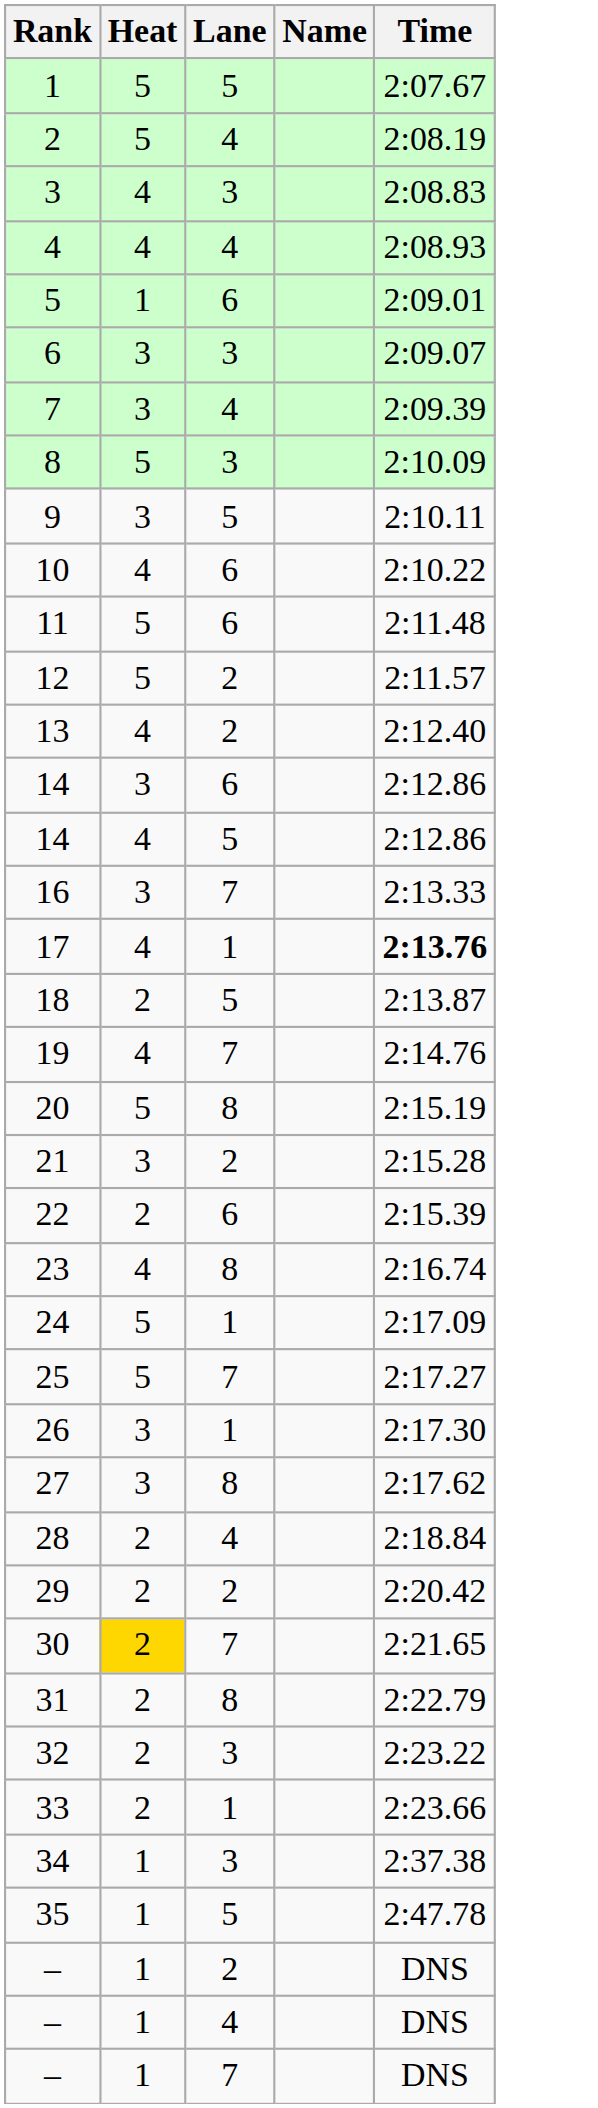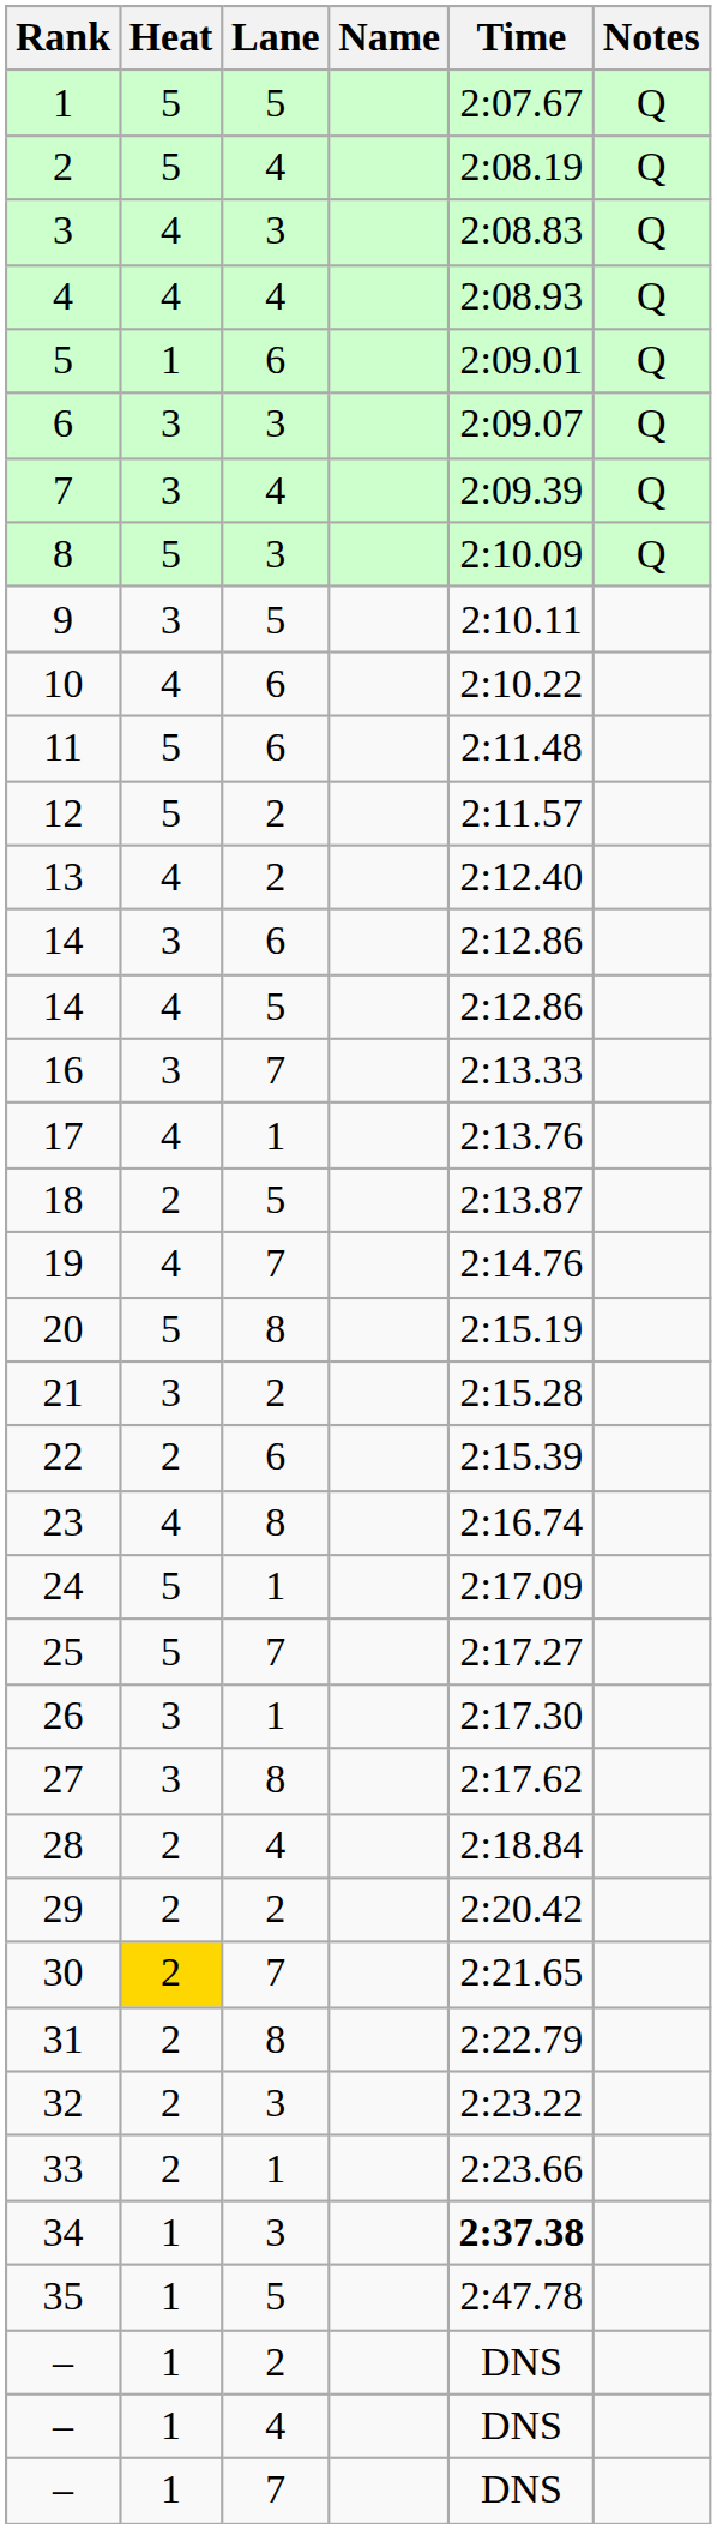+ column: Notes | Q | Q | Q | Q | Q | Q | Q | Q
17 | Time: bold -> normal
34 | Time: normal -> bold
